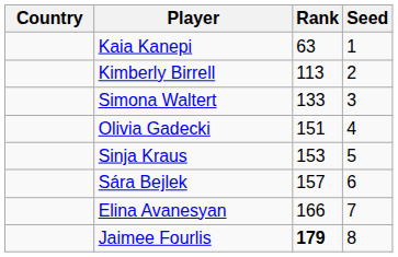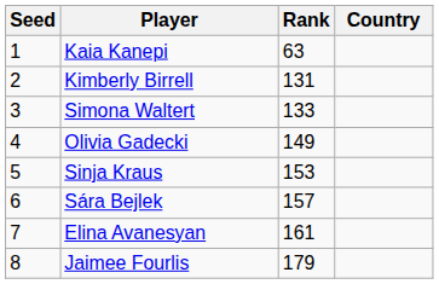columns swapped: Country <-> Seed
Kimberly Birrell | Rank: 113 -> 131
Olivia Gadecki | Rank: 151 -> 149
Elina Avanesyan | Rank: 166 -> 161
Jaimee Fourlis | Rank: bold -> normal
